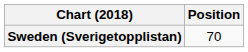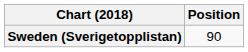Sweden (Sverigetopplistan) | Position: 70 -> 90
